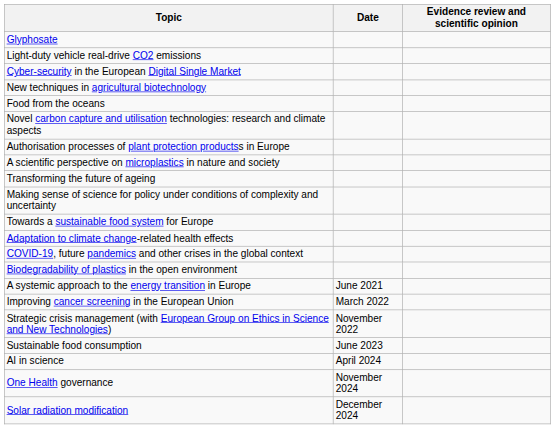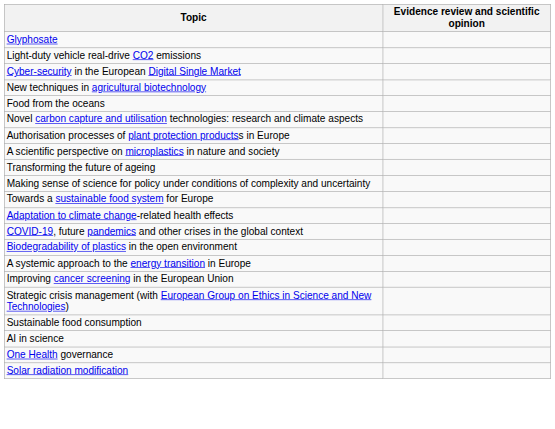- column: Date | June 2021 | March 2022 | November 2022 | June 2023 | April 2024 | November 2024 | December 2024
